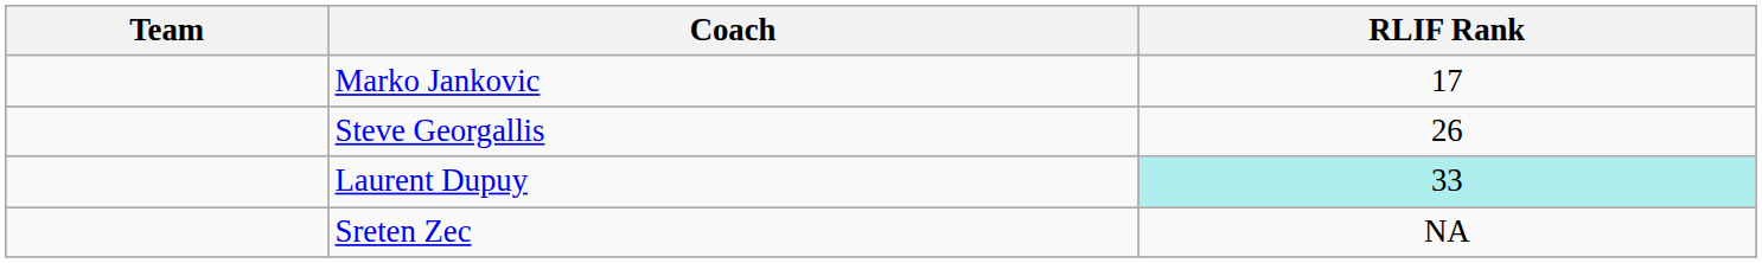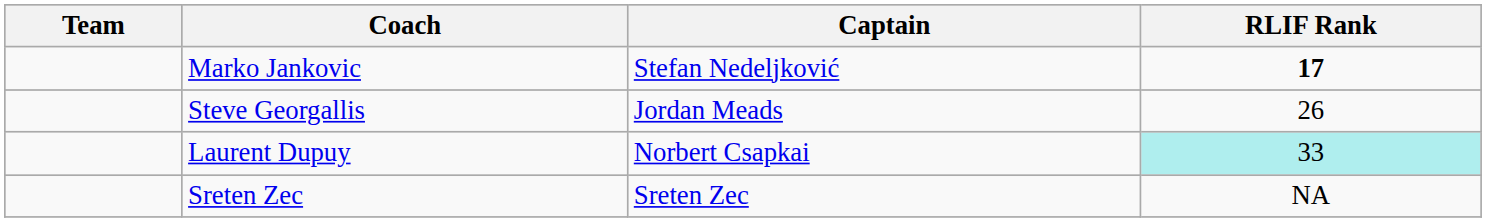+ column: Captain | Stefan Nedeljković | Jordan Meads | Norbert Csapkai | Sreten Zec
Marko Jankovic | RLIF Rank: normal -> bold
